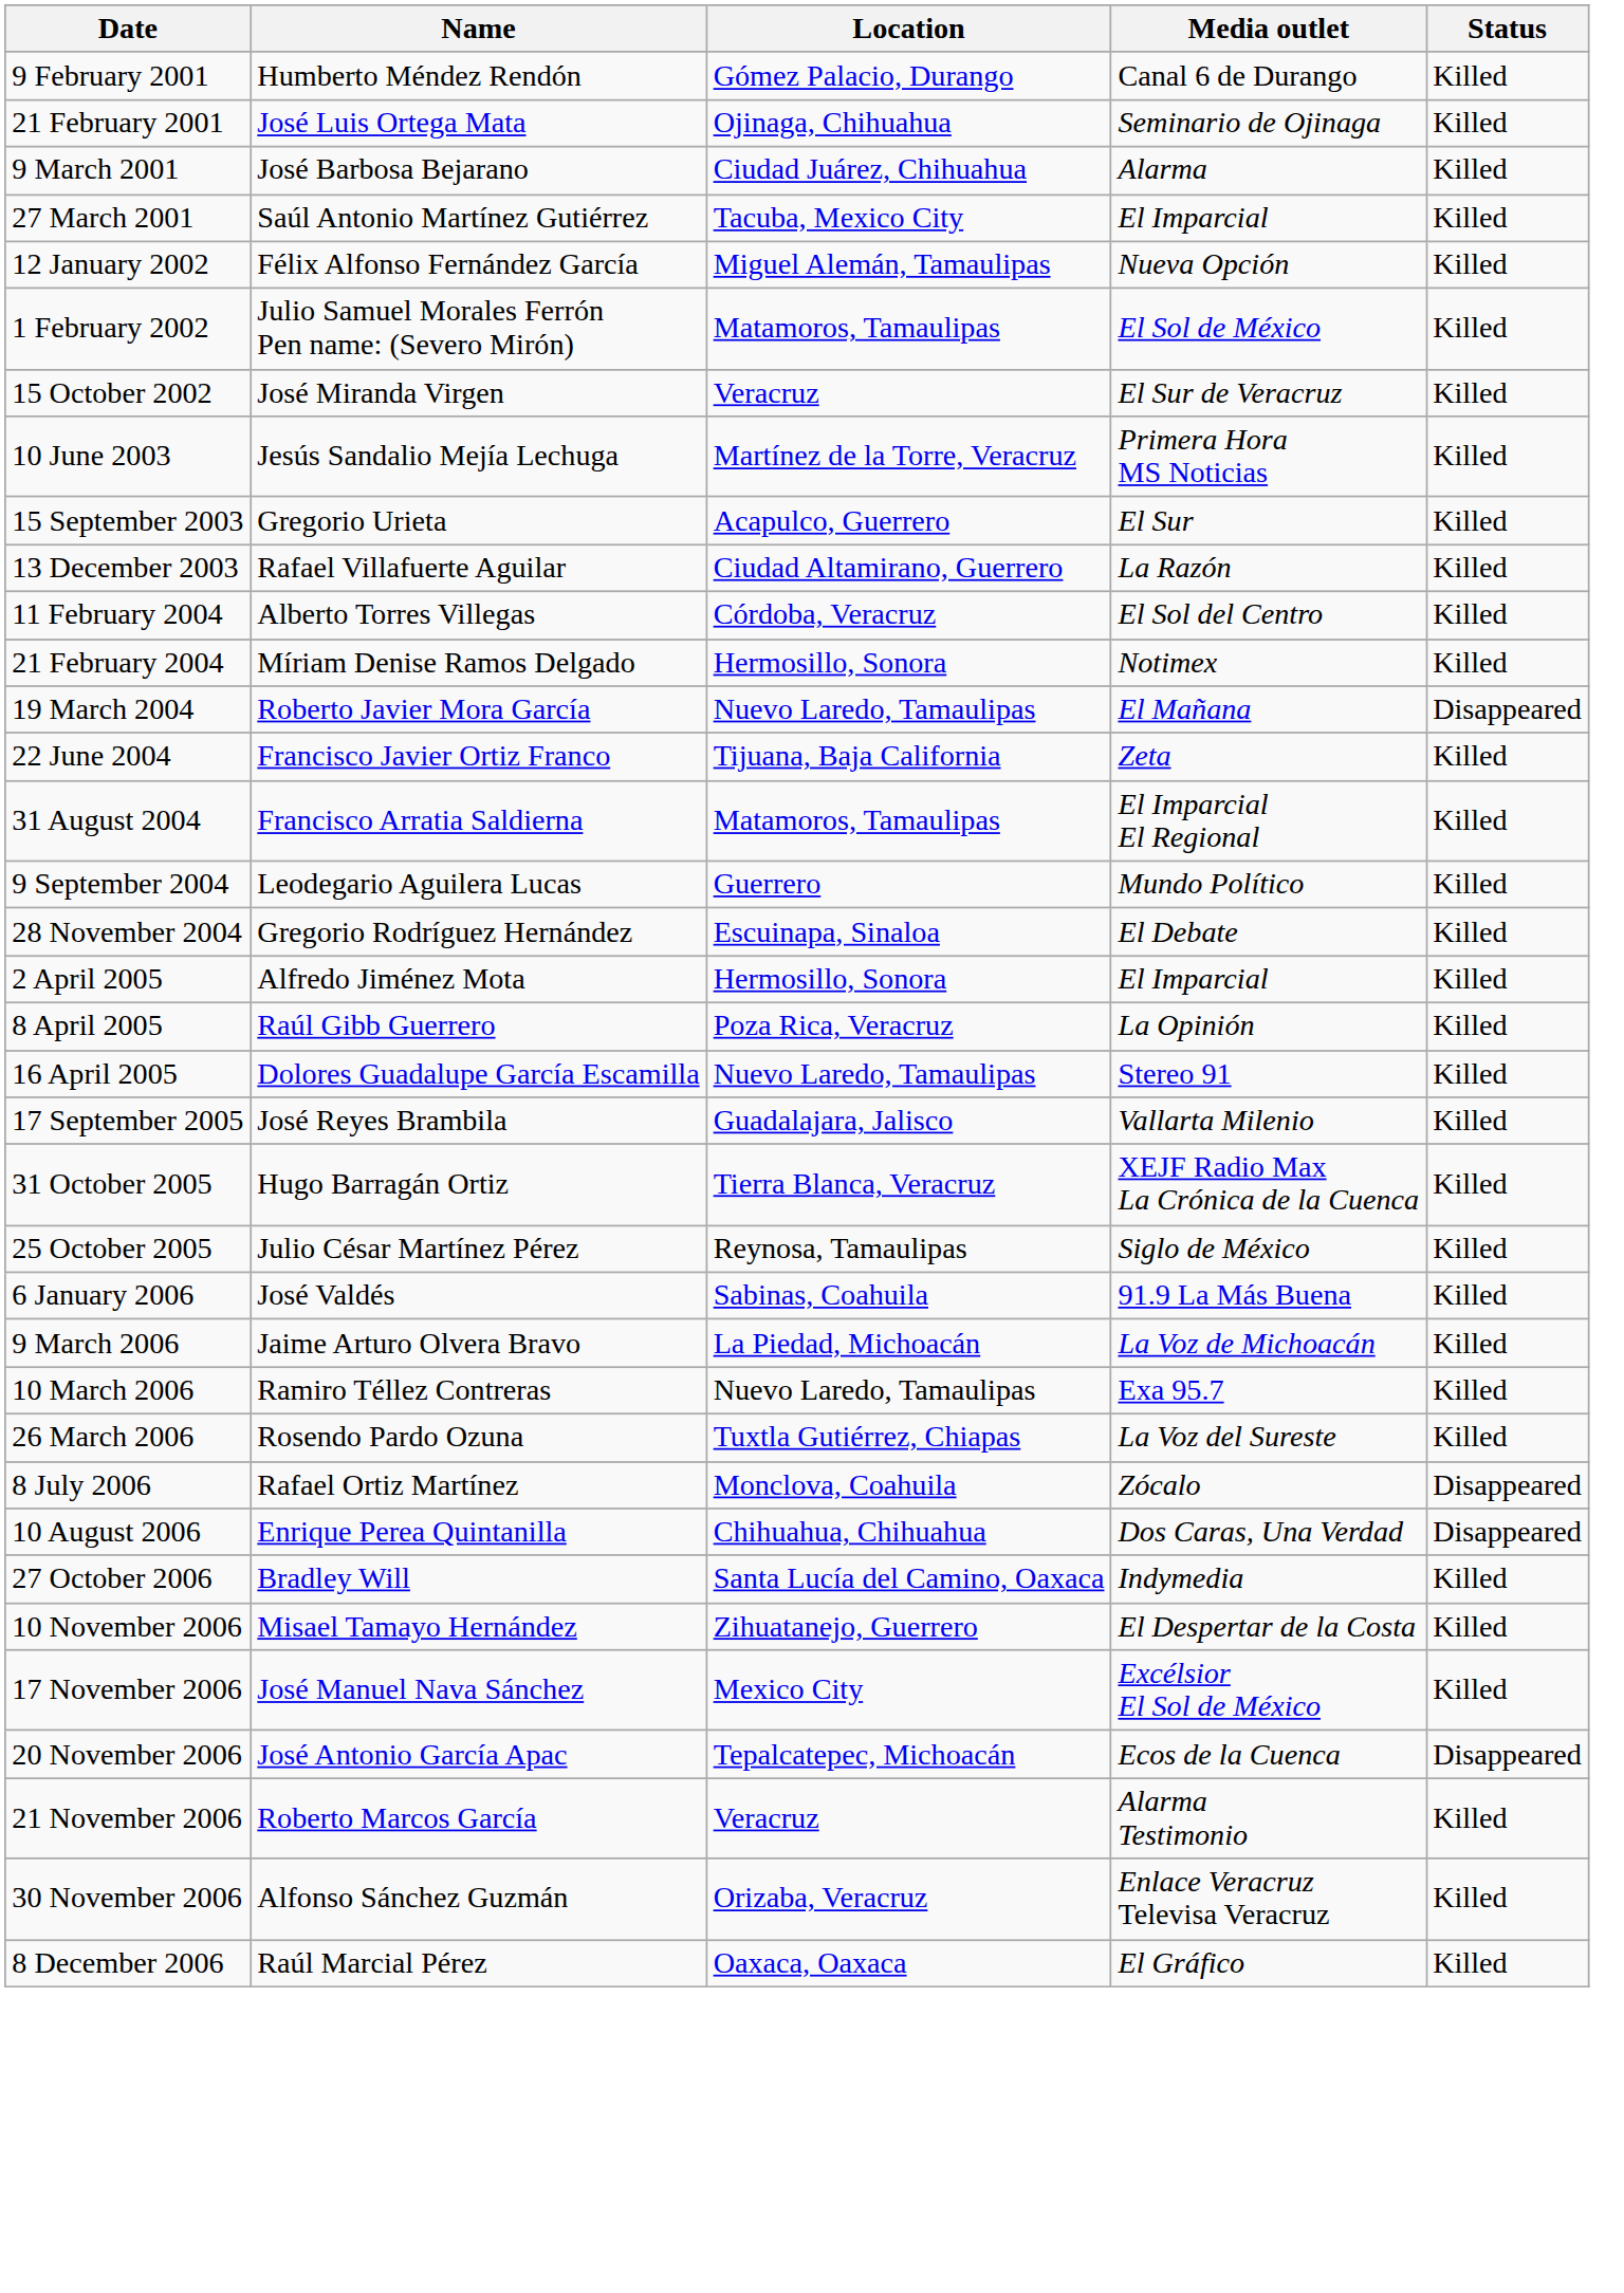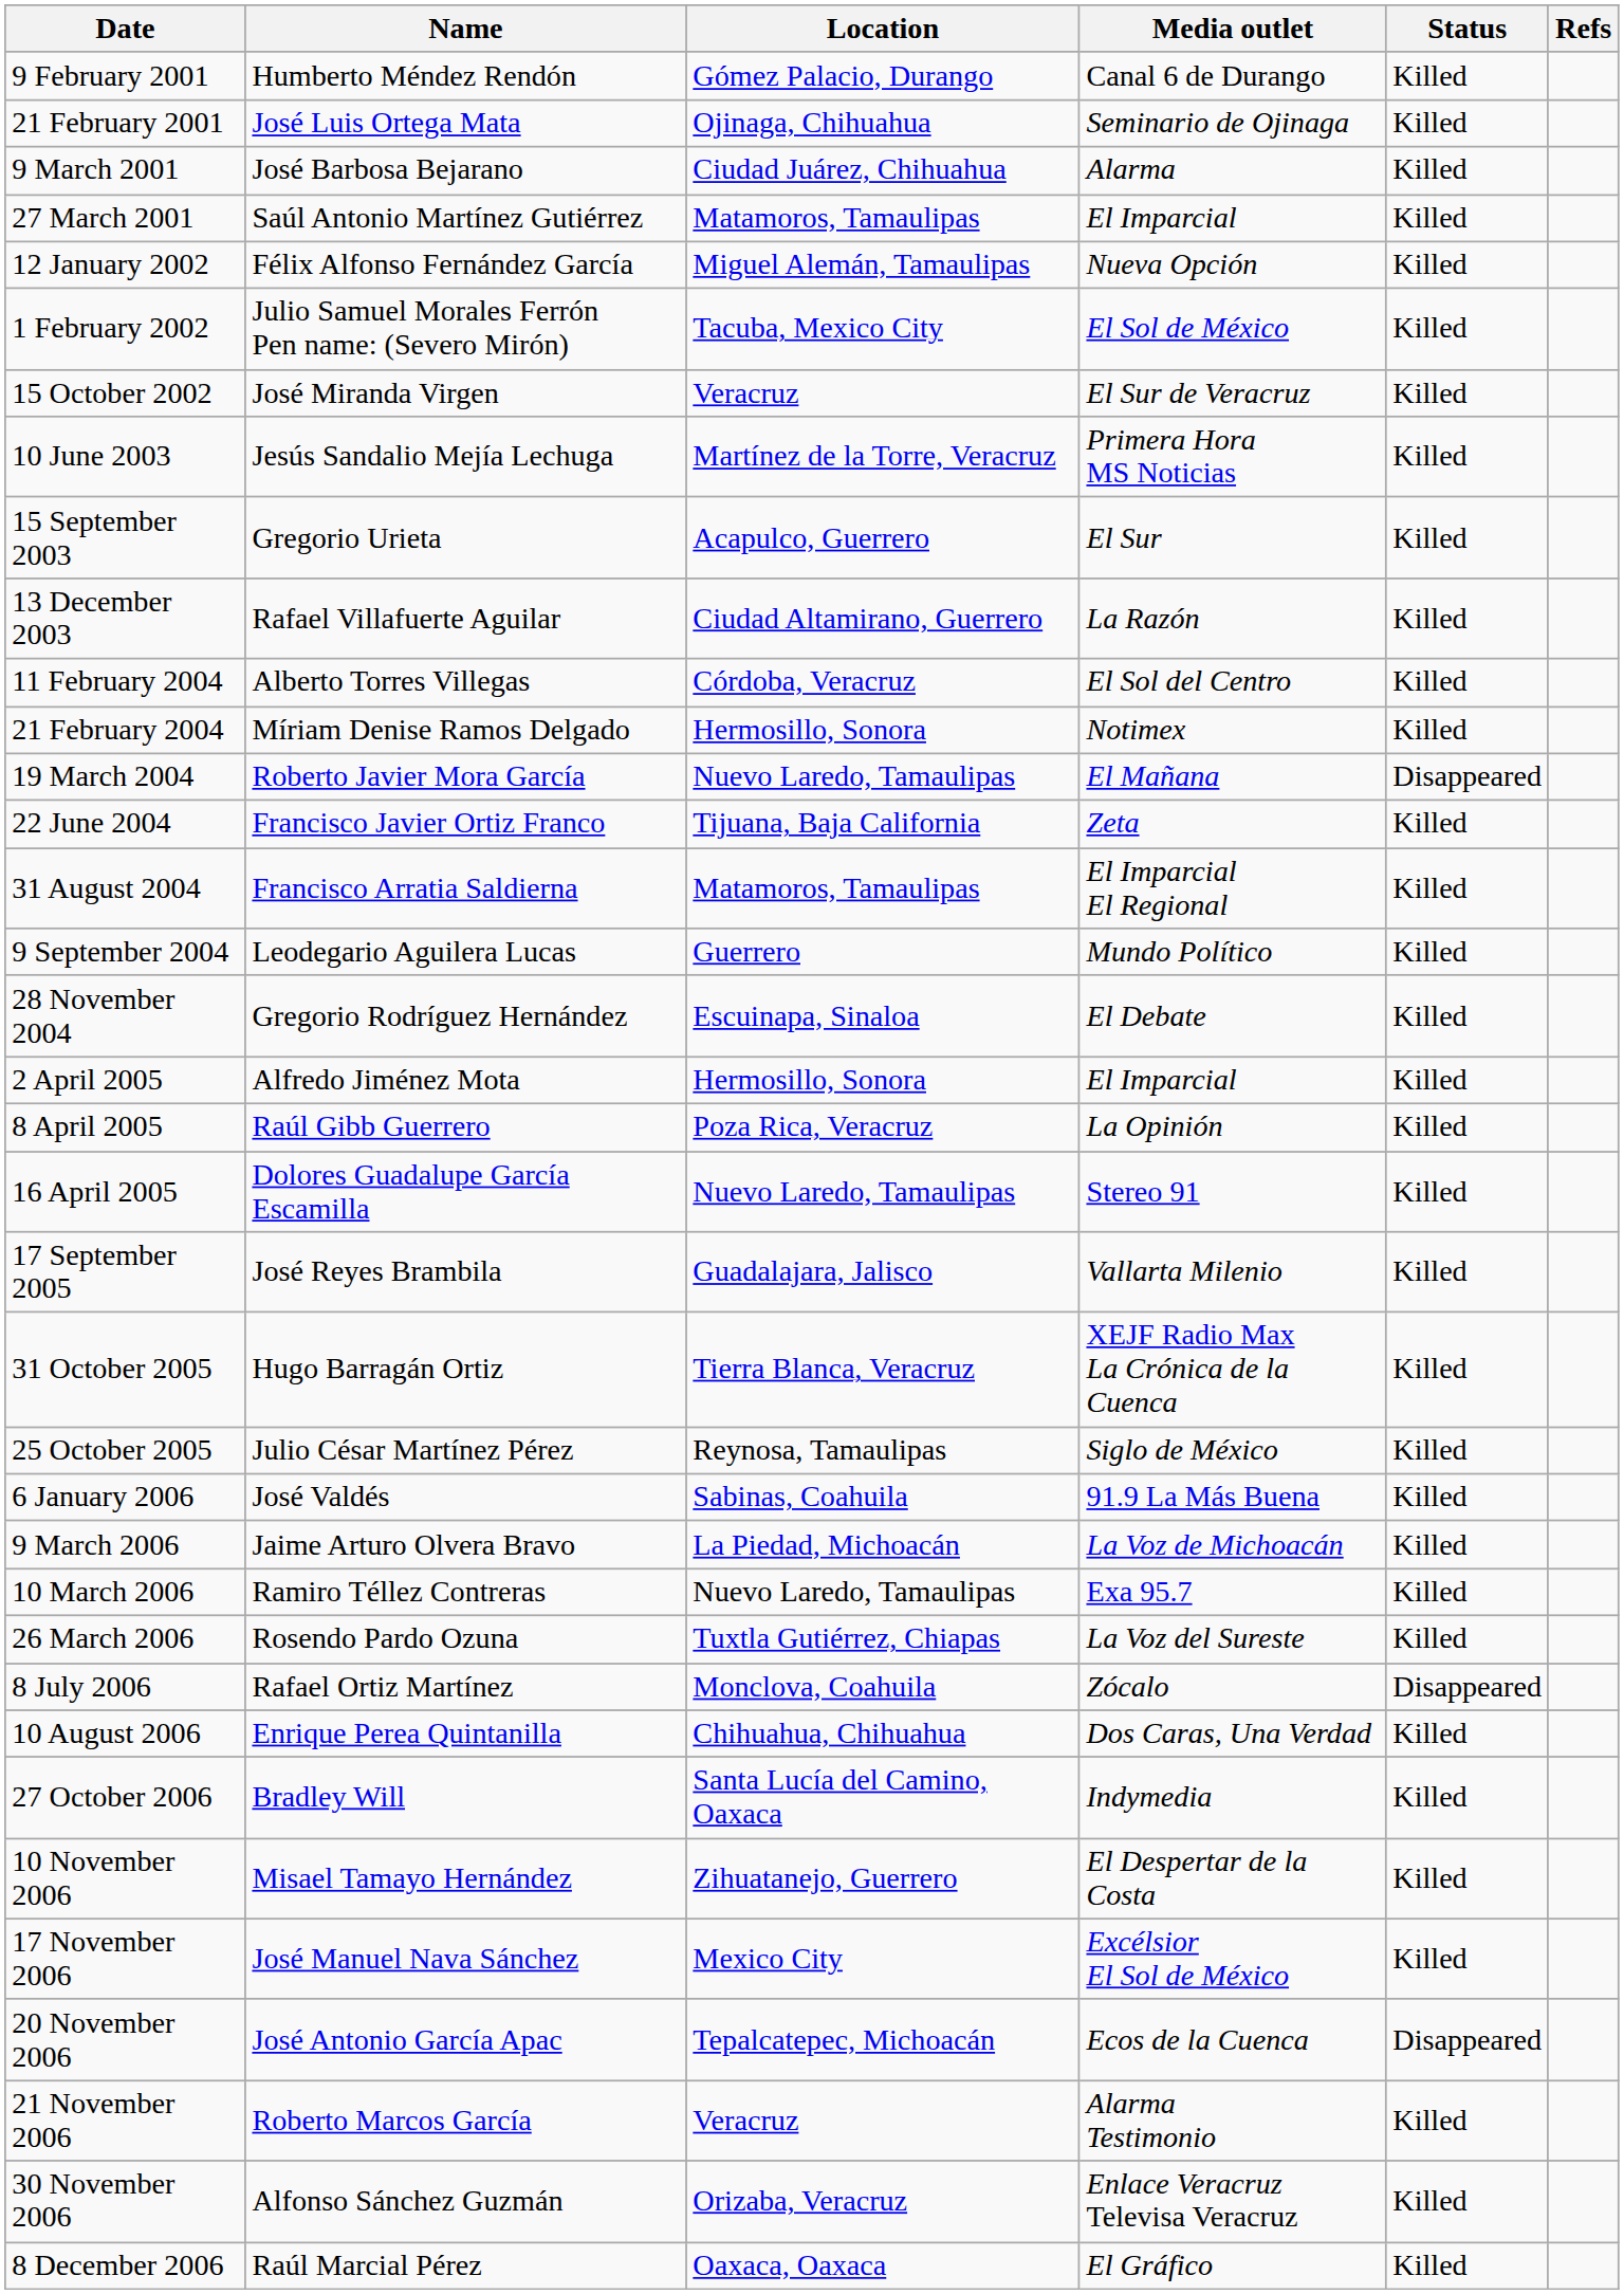+ column: Refs
27 March 2001 | Location: Tacuba, Mexico City -> Matamoros, Tamaulipas
1 February 2002 | Location: Matamoros, Tamaulipas -> Tacuba, Mexico City
10 August 2006 | Status: Disappeared -> Killed
